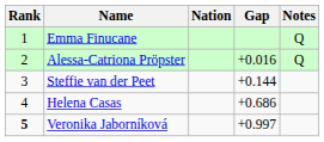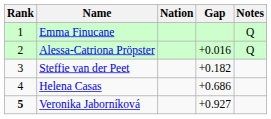Steffie van der Peet | Gap: +0.144 -> +0.182
Veronika Jaborníková | Gap: +0.997 -> +0.927
